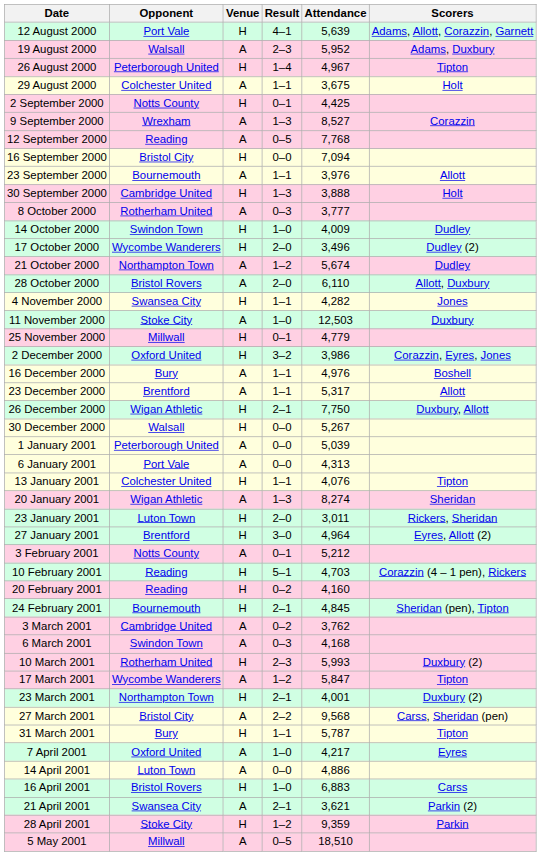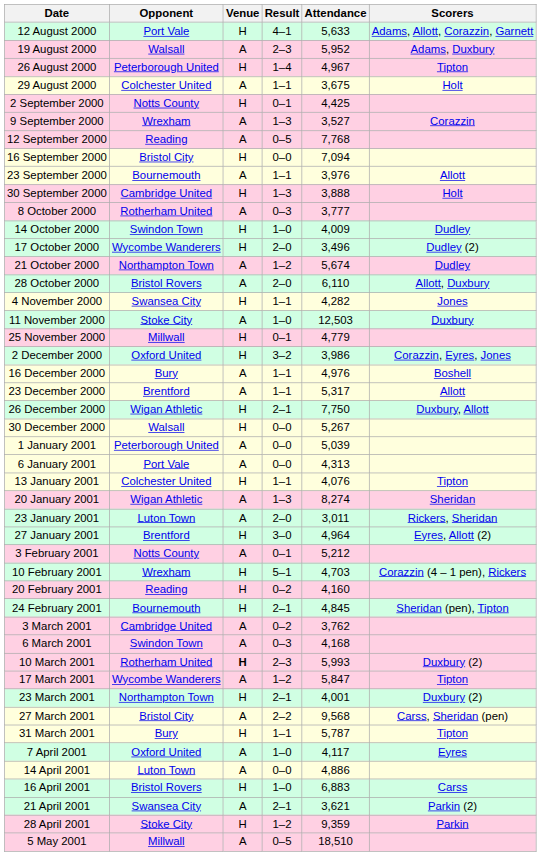12 August 2000 | Attendance: 5,639 -> 5,633
9 September 2000 | Attendance: 8,527 -> 3,527
23 January 2001 | Venue: H -> A
10 February 2001 | Opponent: Reading -> Wrexham
10 March 2001 | Venue: normal -> bold
7 April 2001 | Attendance: 4,217 -> 4,117
